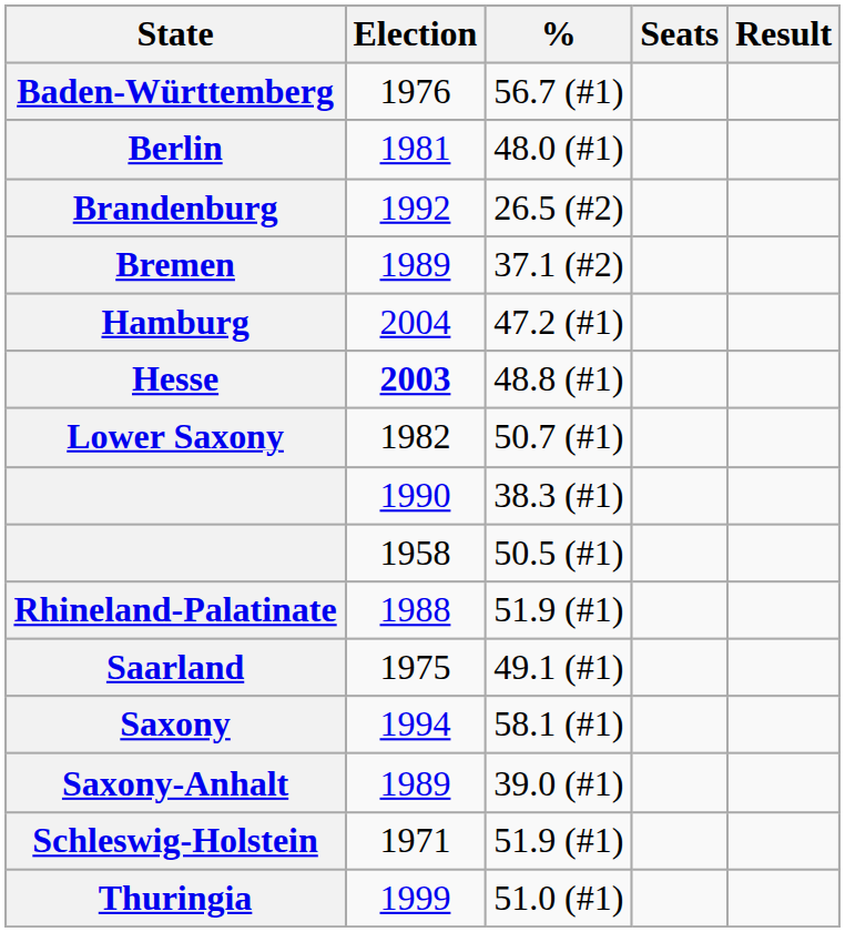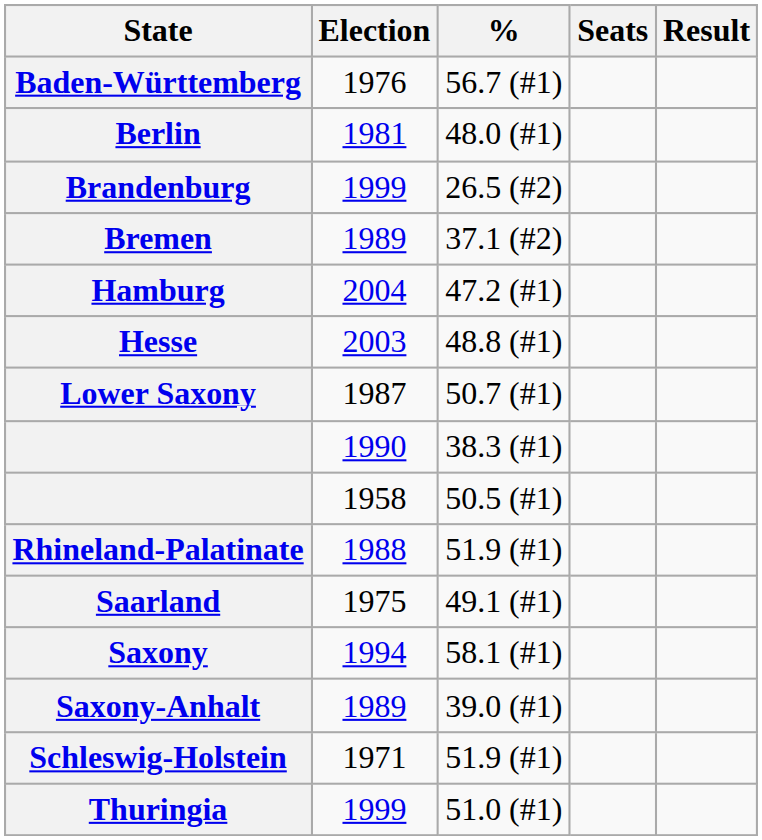Brandenburg | Election: 1992 -> 1999
Hesse | Election: bold -> normal
Lower Saxony | Election: 1982 -> 1987
